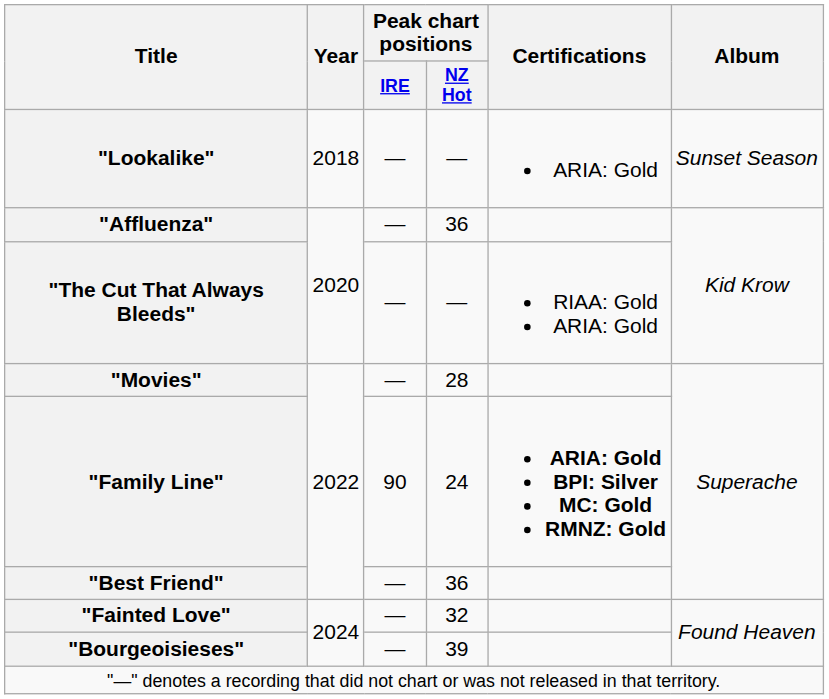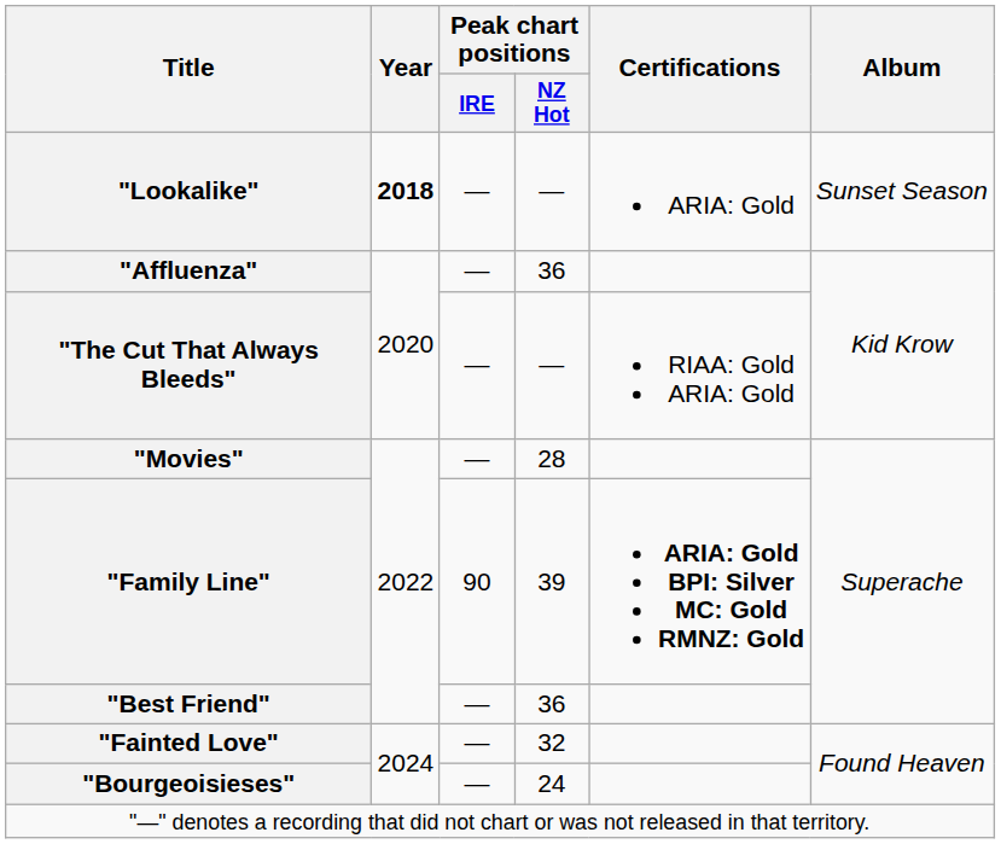"Lookalike" | Year: normal -> bold
"Family Line" | Peak chart positions / NZ Hot: 24 -> 39
"Bourgeoisieses" | Peak chart positions / NZ Hot: 39 -> 24
